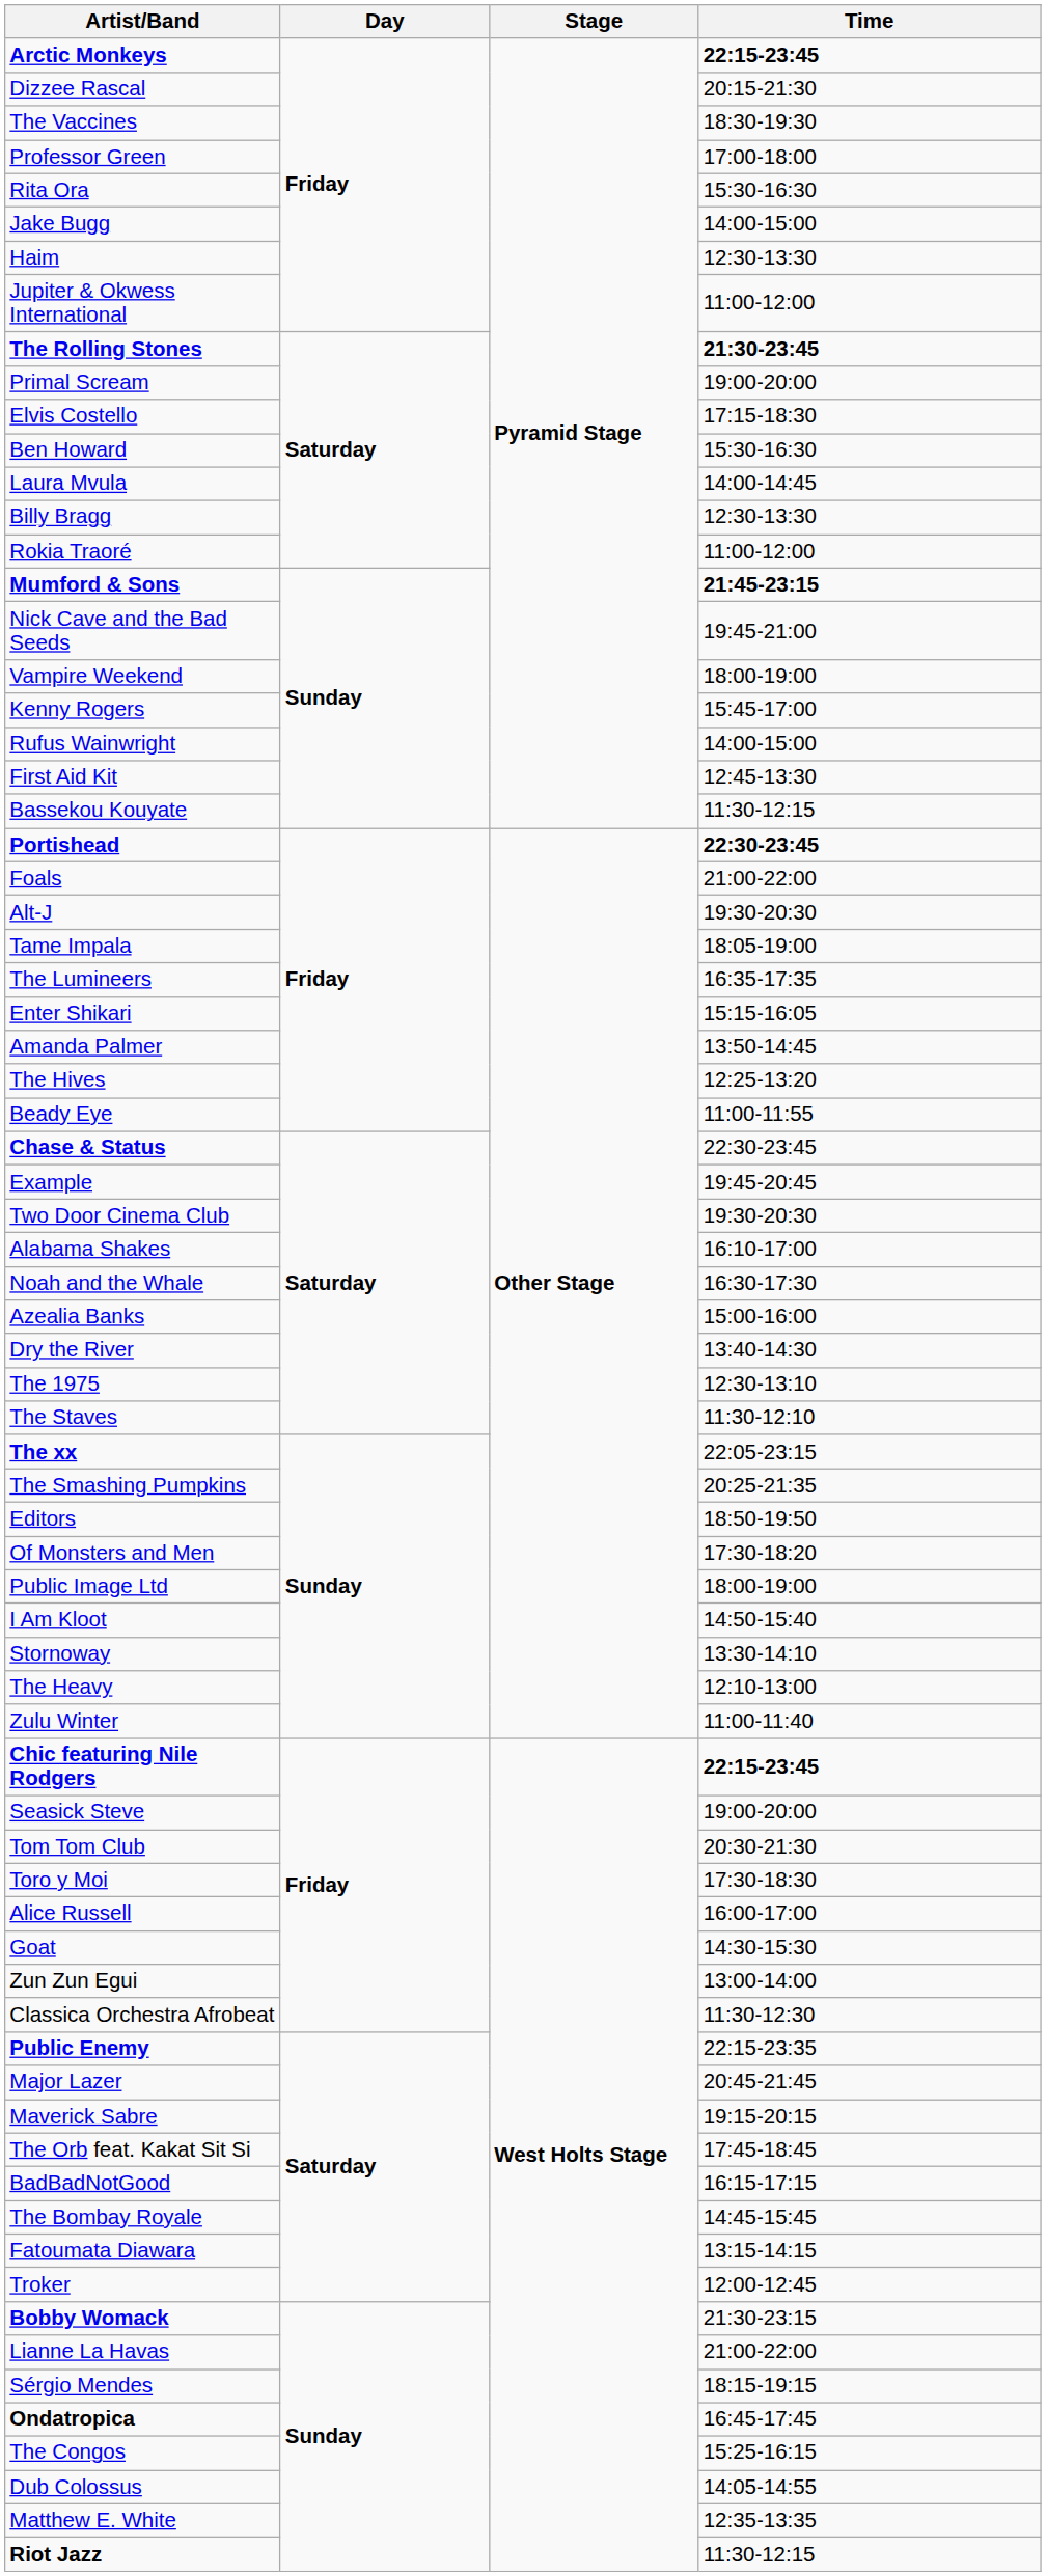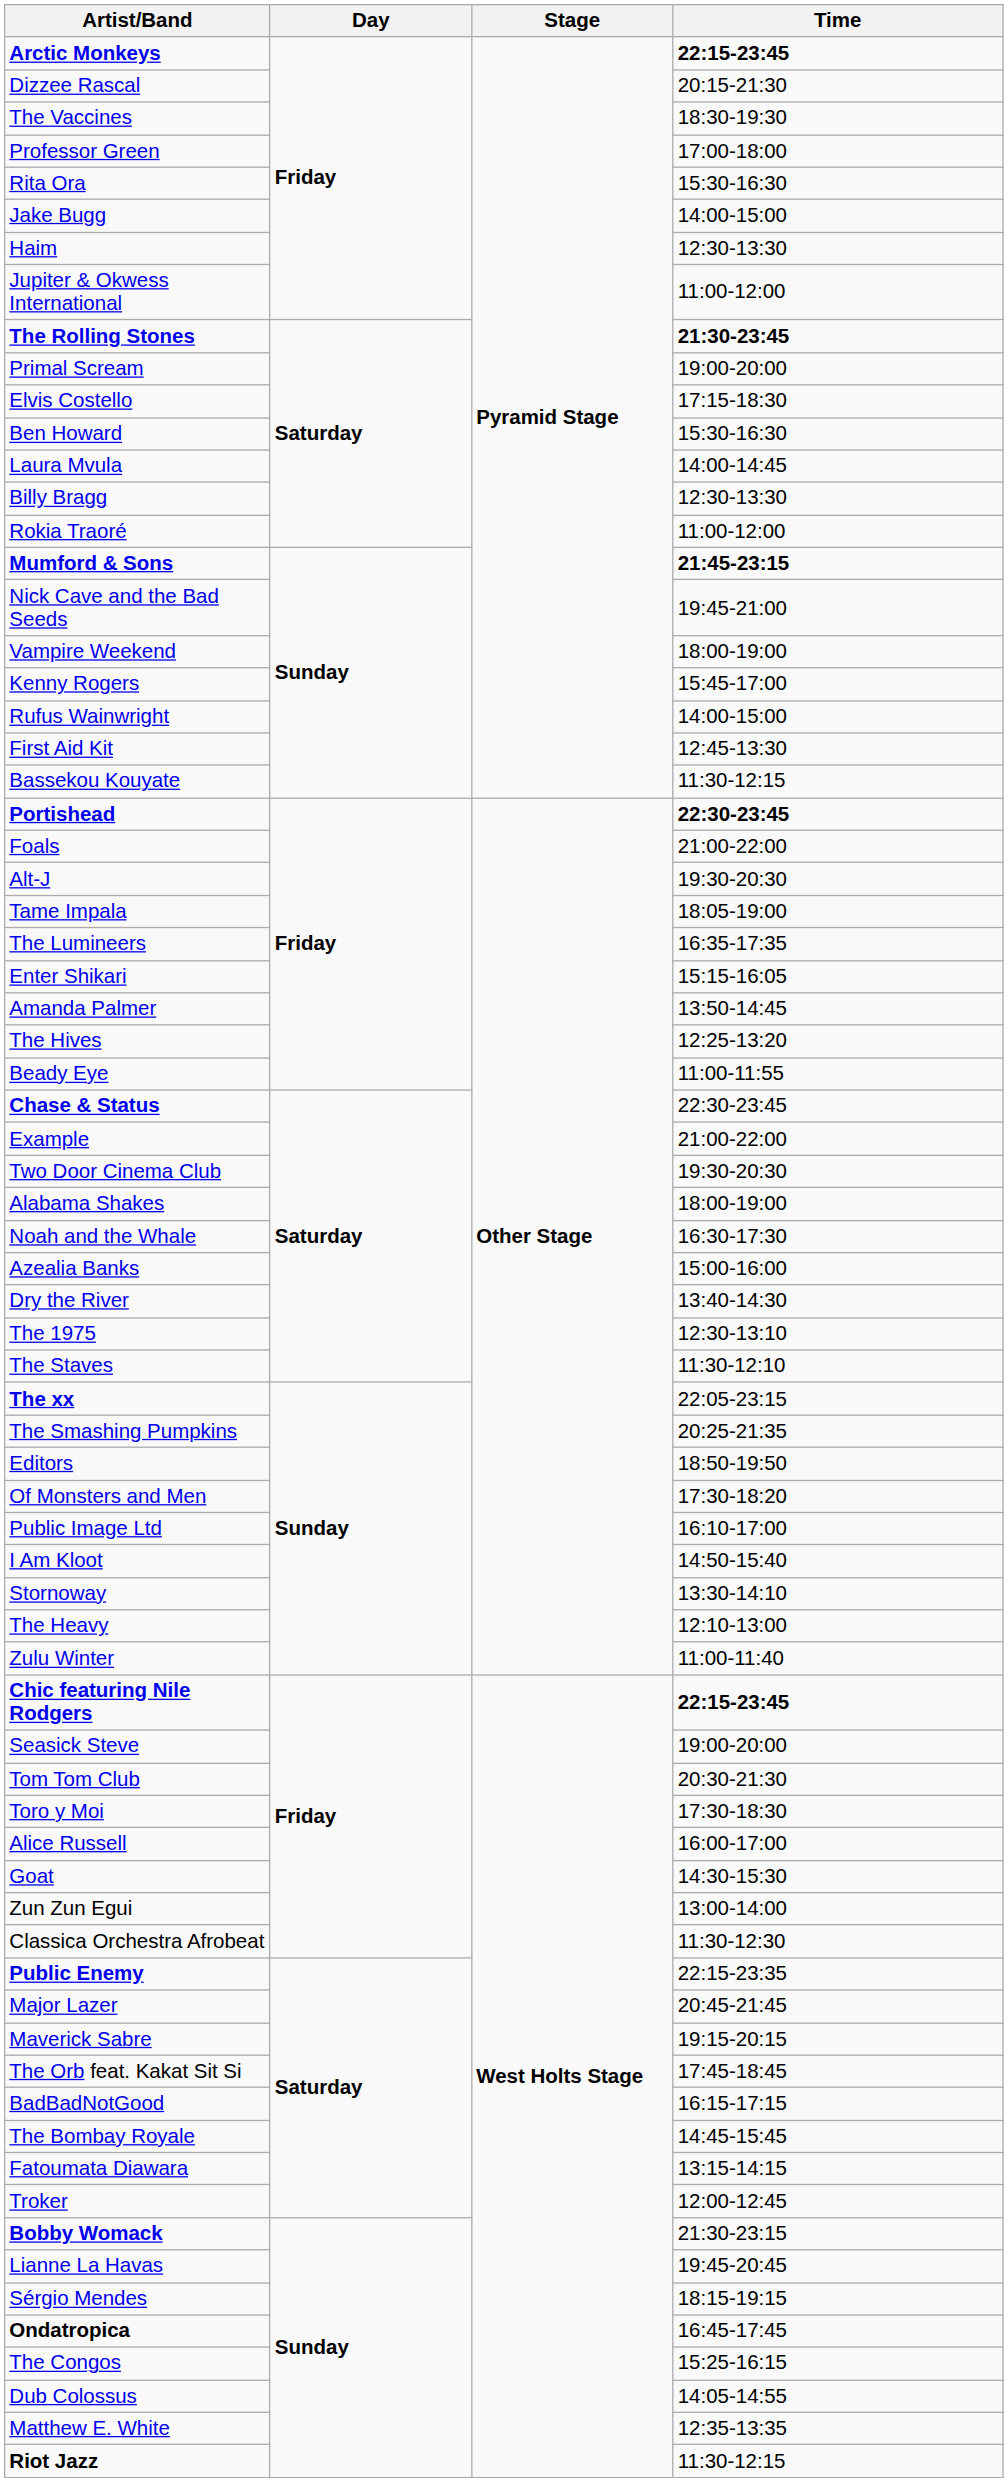Example | Time: 19:45-20:45 -> 21:00-22:00
Alabama Shakes | Time: 16:10-17:00 -> 18:00-19:00
Public Image Ltd | Time: 18:00-19:00 -> 16:10-17:00
Lianne La Havas | Time: 21:00-22:00 -> 19:45-20:45
